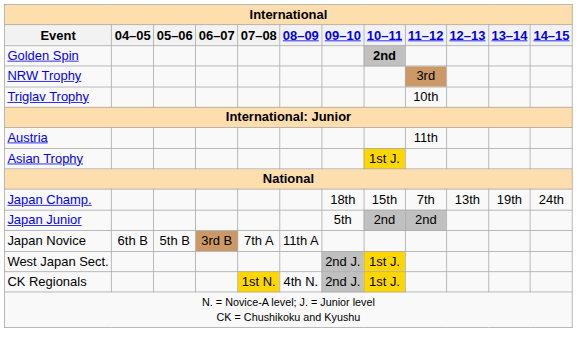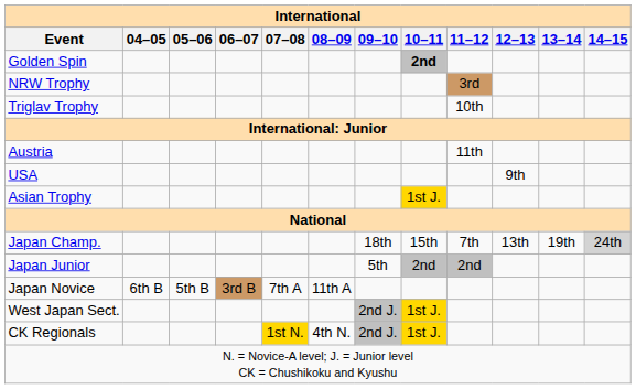+ row: USA | 9th
Japan Champ. | 14–15: no background -> lightgrey background
